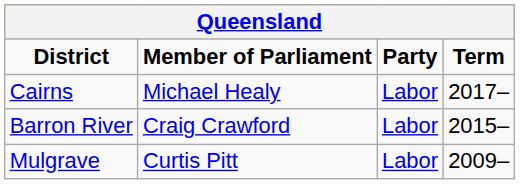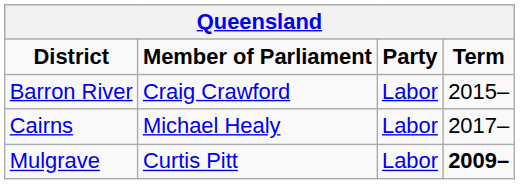rows swapped: Barron River <-> Cairns
Mulgrave | Term: normal -> bold
